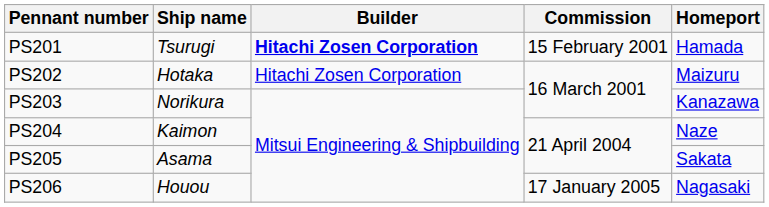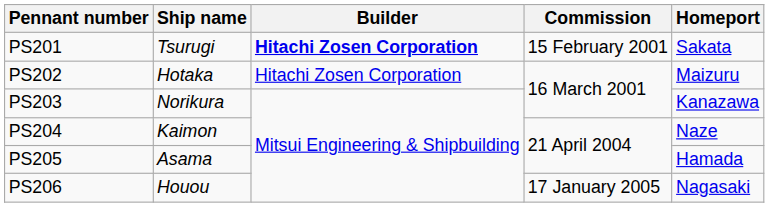PS201 | Homeport: Hamada -> Sakata
PS205 | Homeport: Sakata -> Hamada
